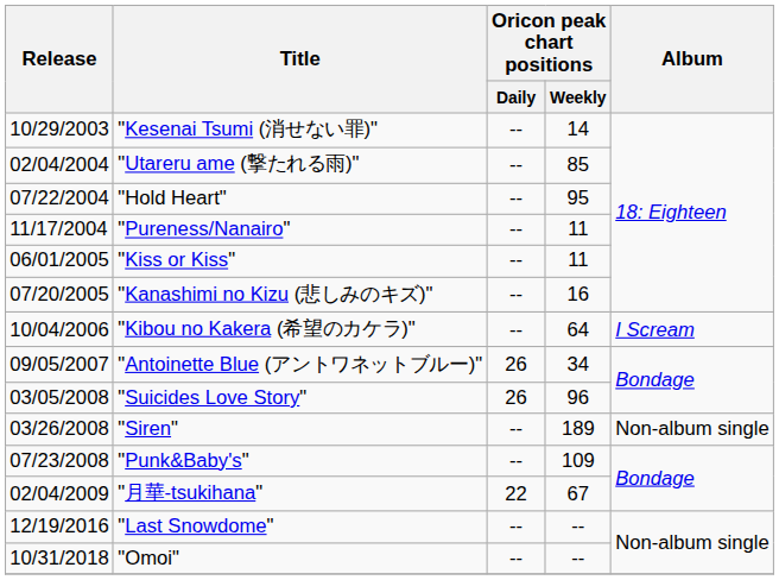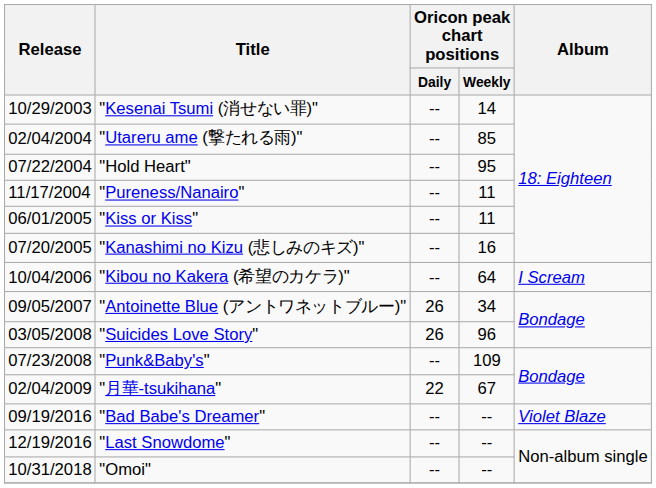- row: 03/26/2008 | "Siren" | -- | 189 | Non-album single
+ row: 09/19/2016 | "Bad Babe's Dreamer" | -- | -- | Violet Blaze
